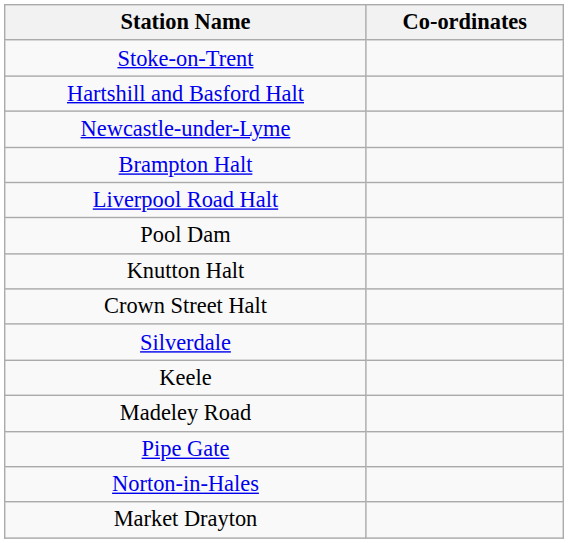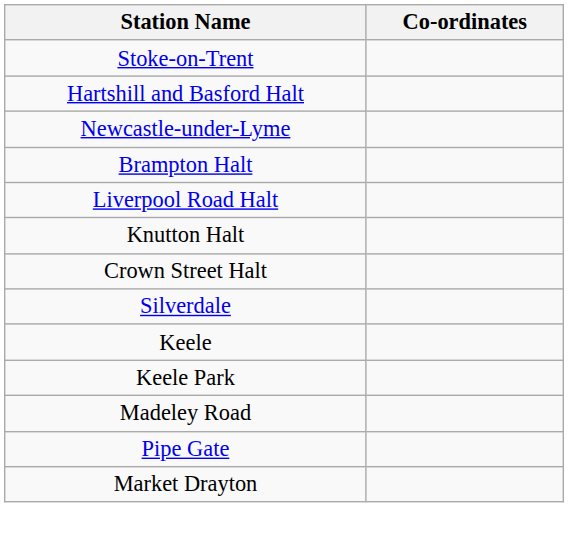- row: Pool Dam
+ row: Keele Park
- row: Norton-in-Hales
